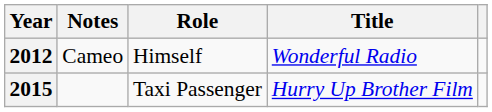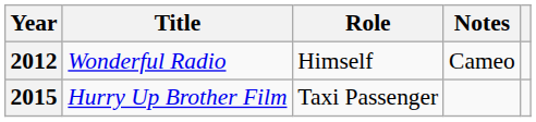columns swapped: Title <-> Notes
